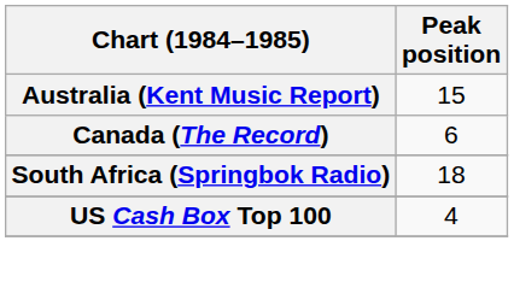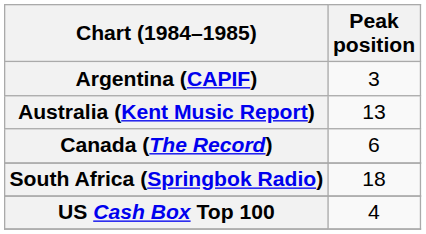+ row: Argentina (CAPIF) | 3
Australia (Kent Music Report) | Peak position: 15 -> 13
